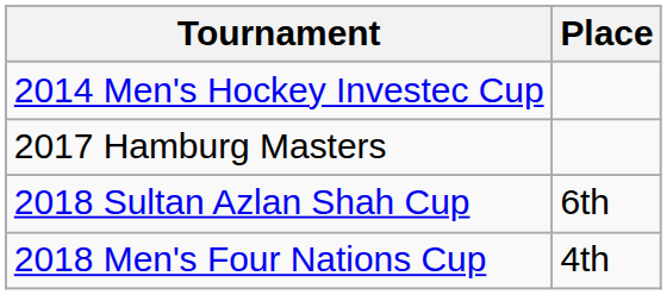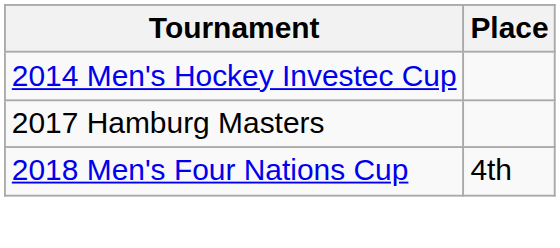- row: 2018 Sultan Azlan Shah Cup | 6th
